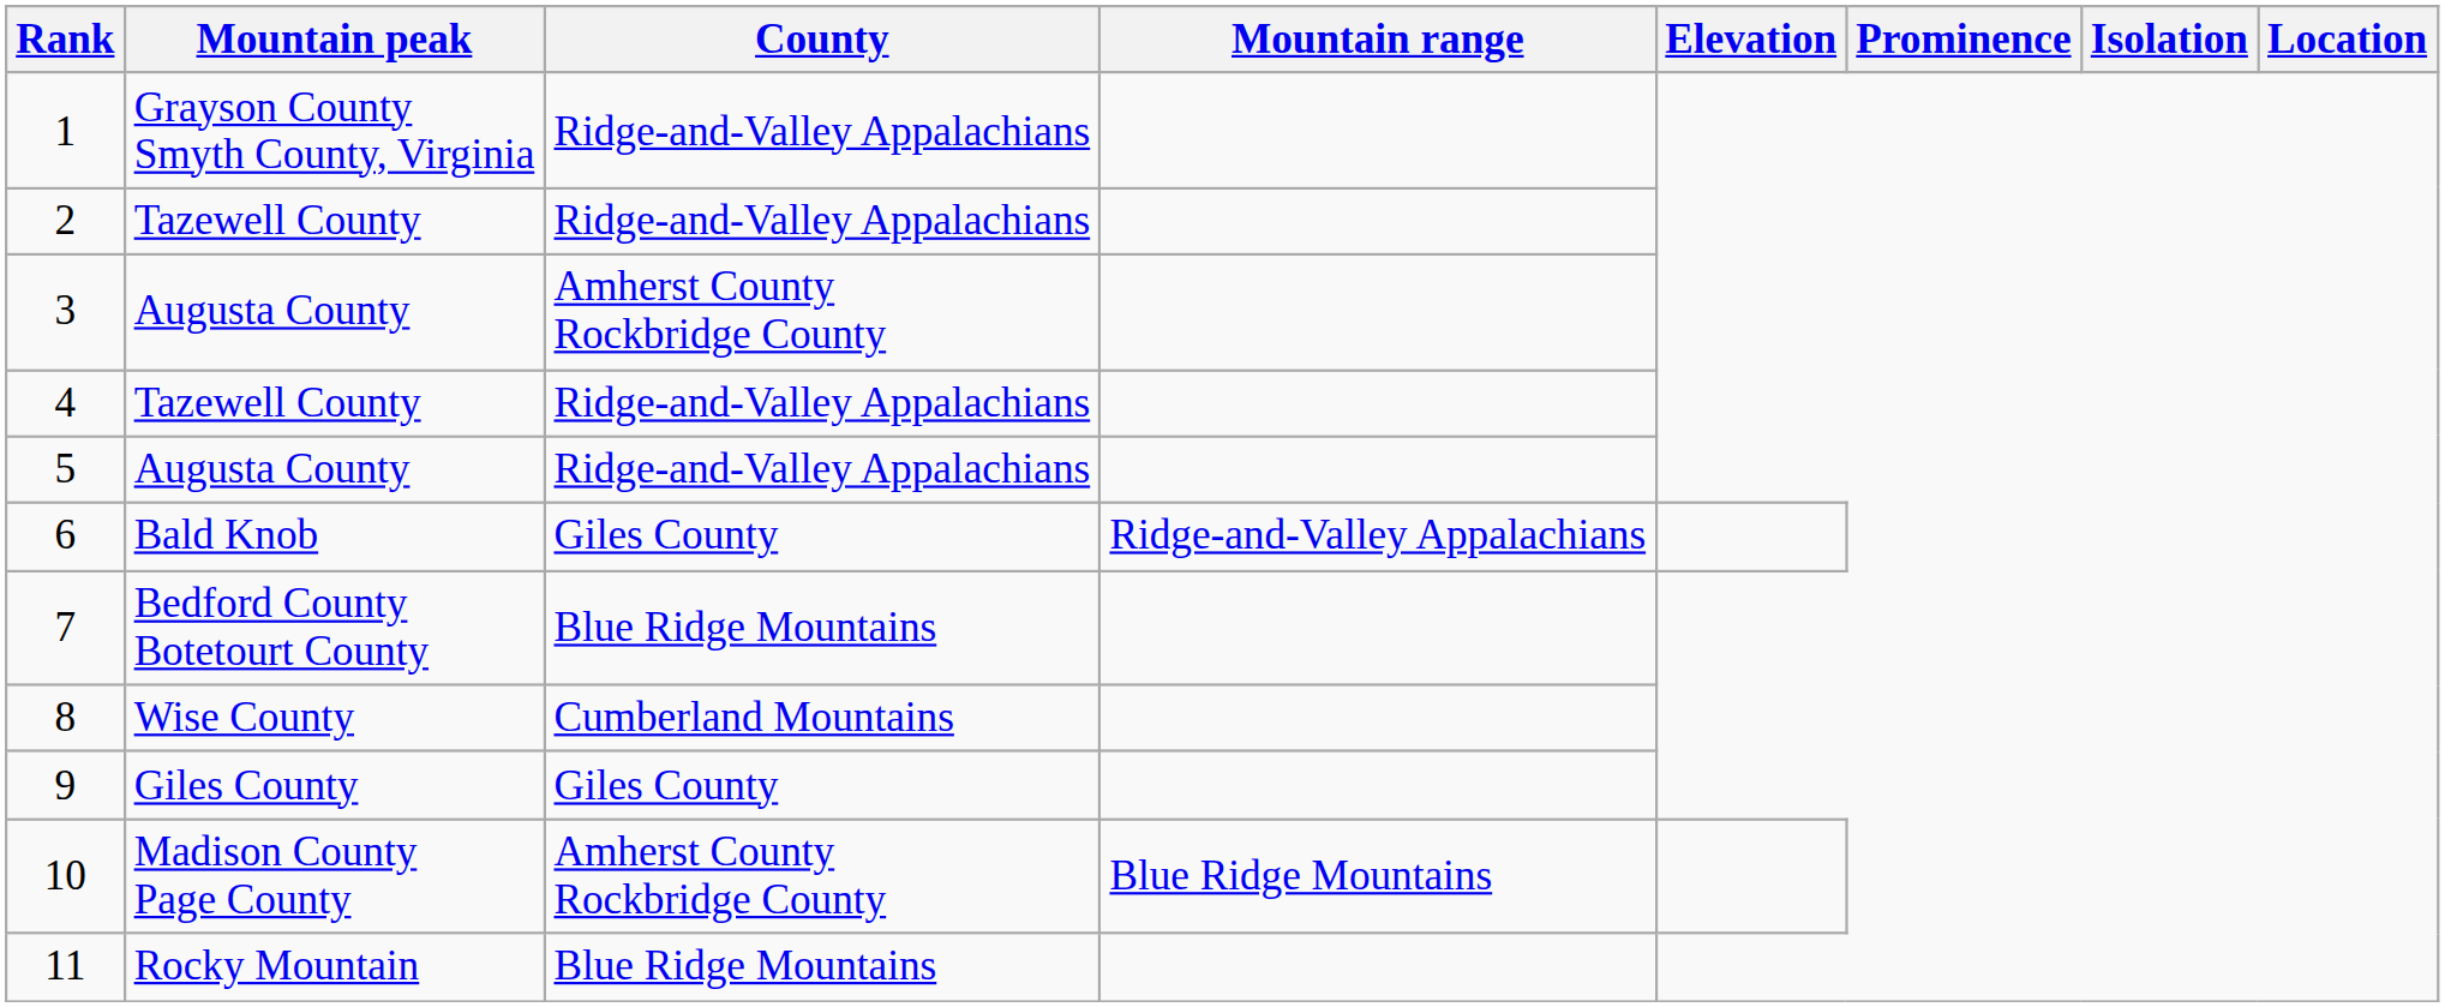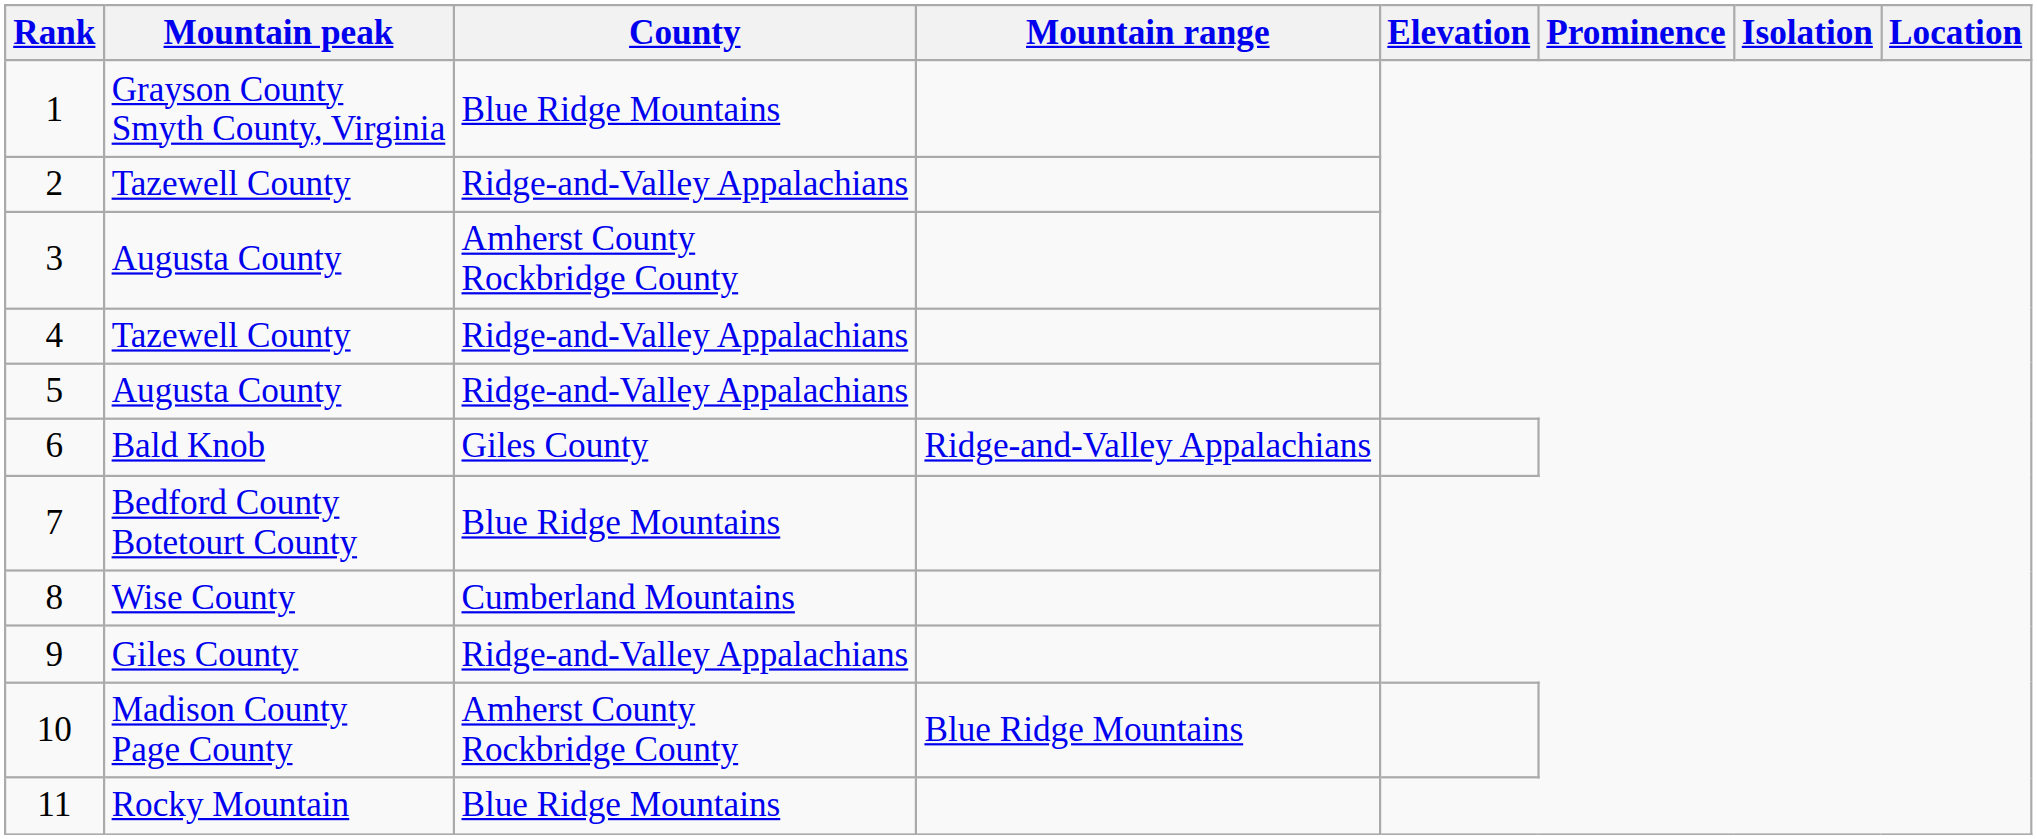1 | County: Ridge-and-Valley Appalachians -> Blue Ridge Mountains
9 | County: Giles County -> Ridge-and-Valley Appalachians
